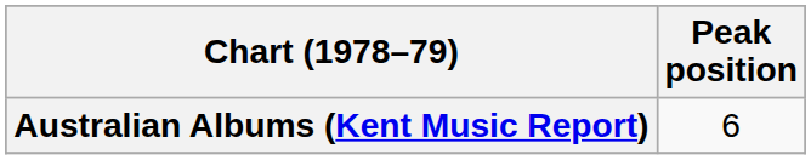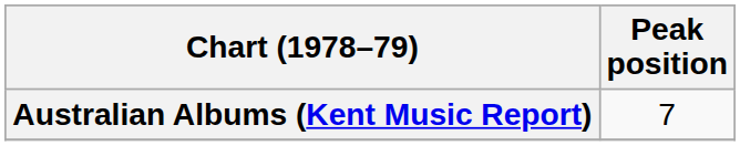Australian Albums (Kent Music Report) | Peak position: 6 -> 7
